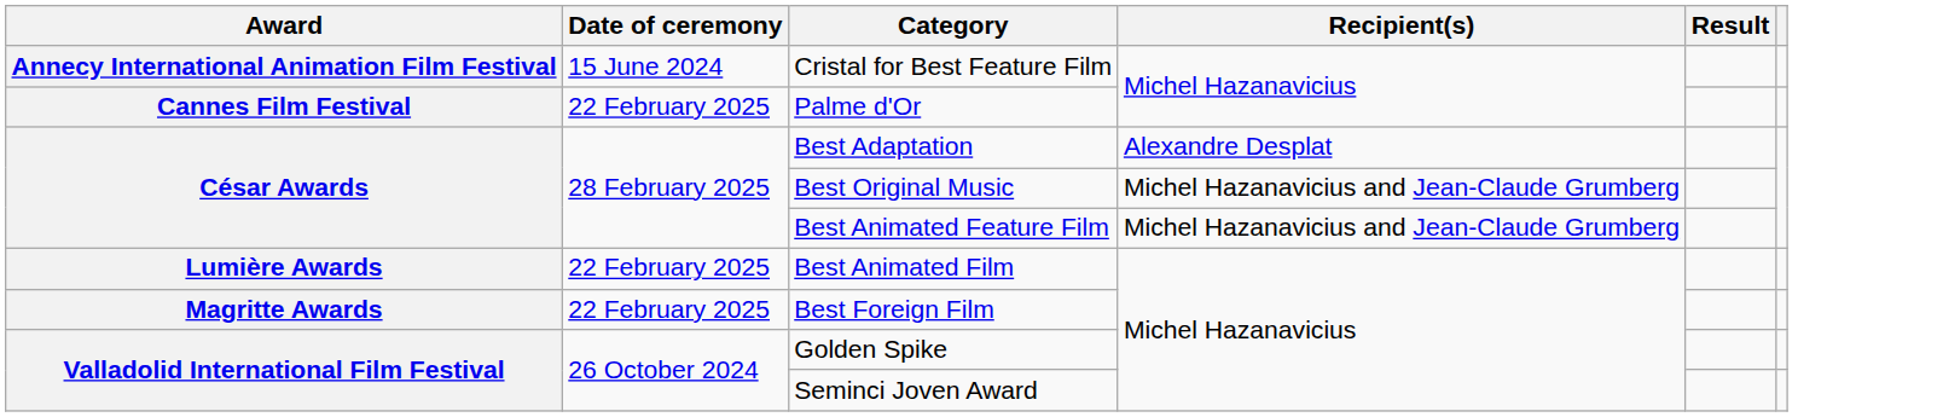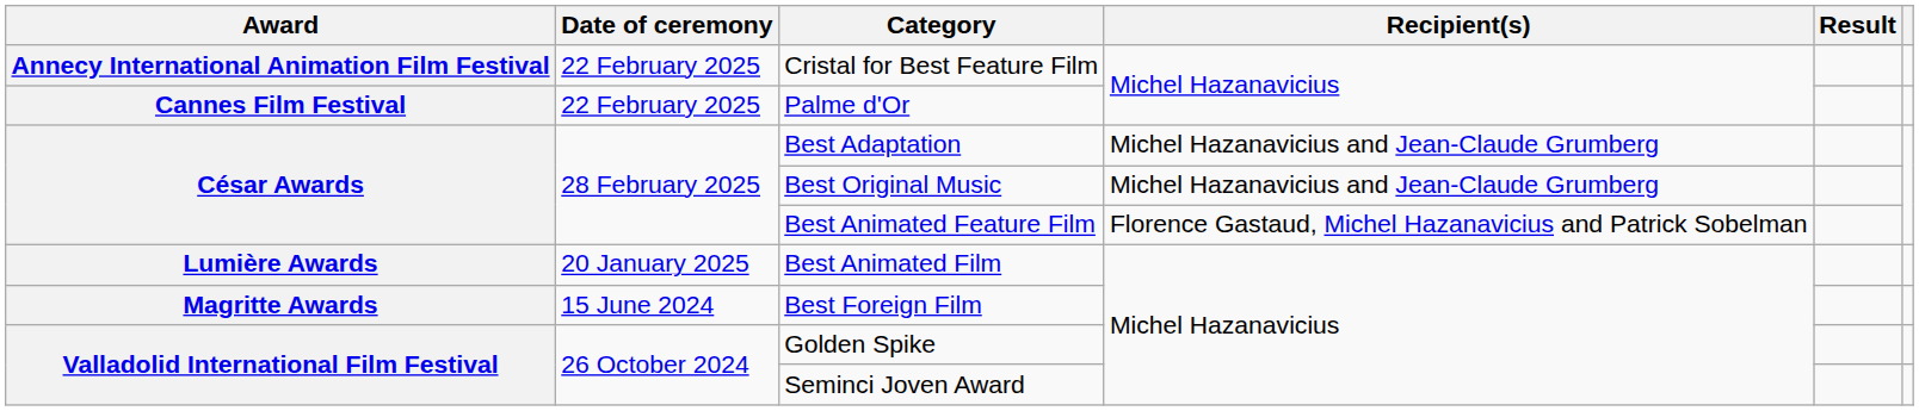Cristal for Best Feature Film | Date of ceremony: 15 June 2024 -> 22 February 2025
Best Adaptation | Recipient(s): Alexandre Desplat -> Michel Hazanavicius and Jean-Claude Grumberg
Best Animated Feature Film | Recipient(s): Michel Hazanavicius and Jean-Claude Grumberg -> Florence Gastaud, Michel Hazanavicius and Patrick Sobelman
Best Animated Film | Date of ceremony: 22 February 2025 -> 20 January 2025
Best Foreign Film | Date of ceremony: 22 February 2025 -> 15 June 2024
